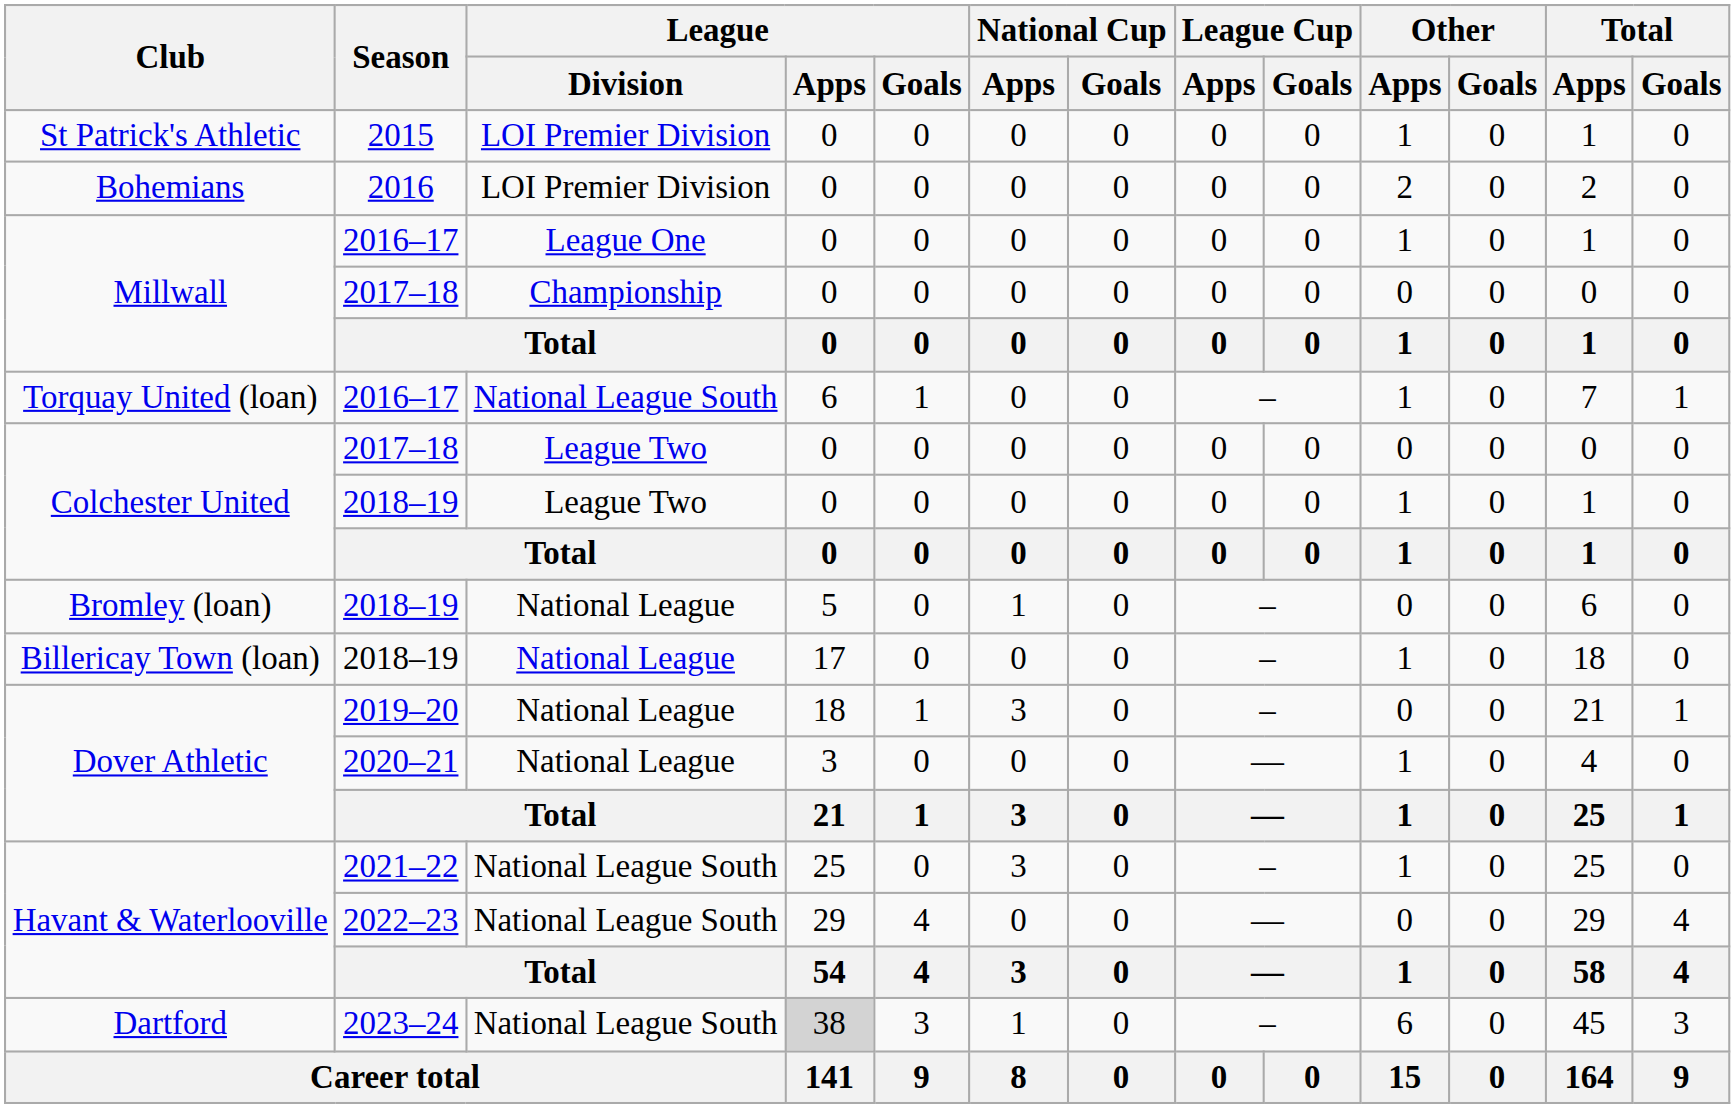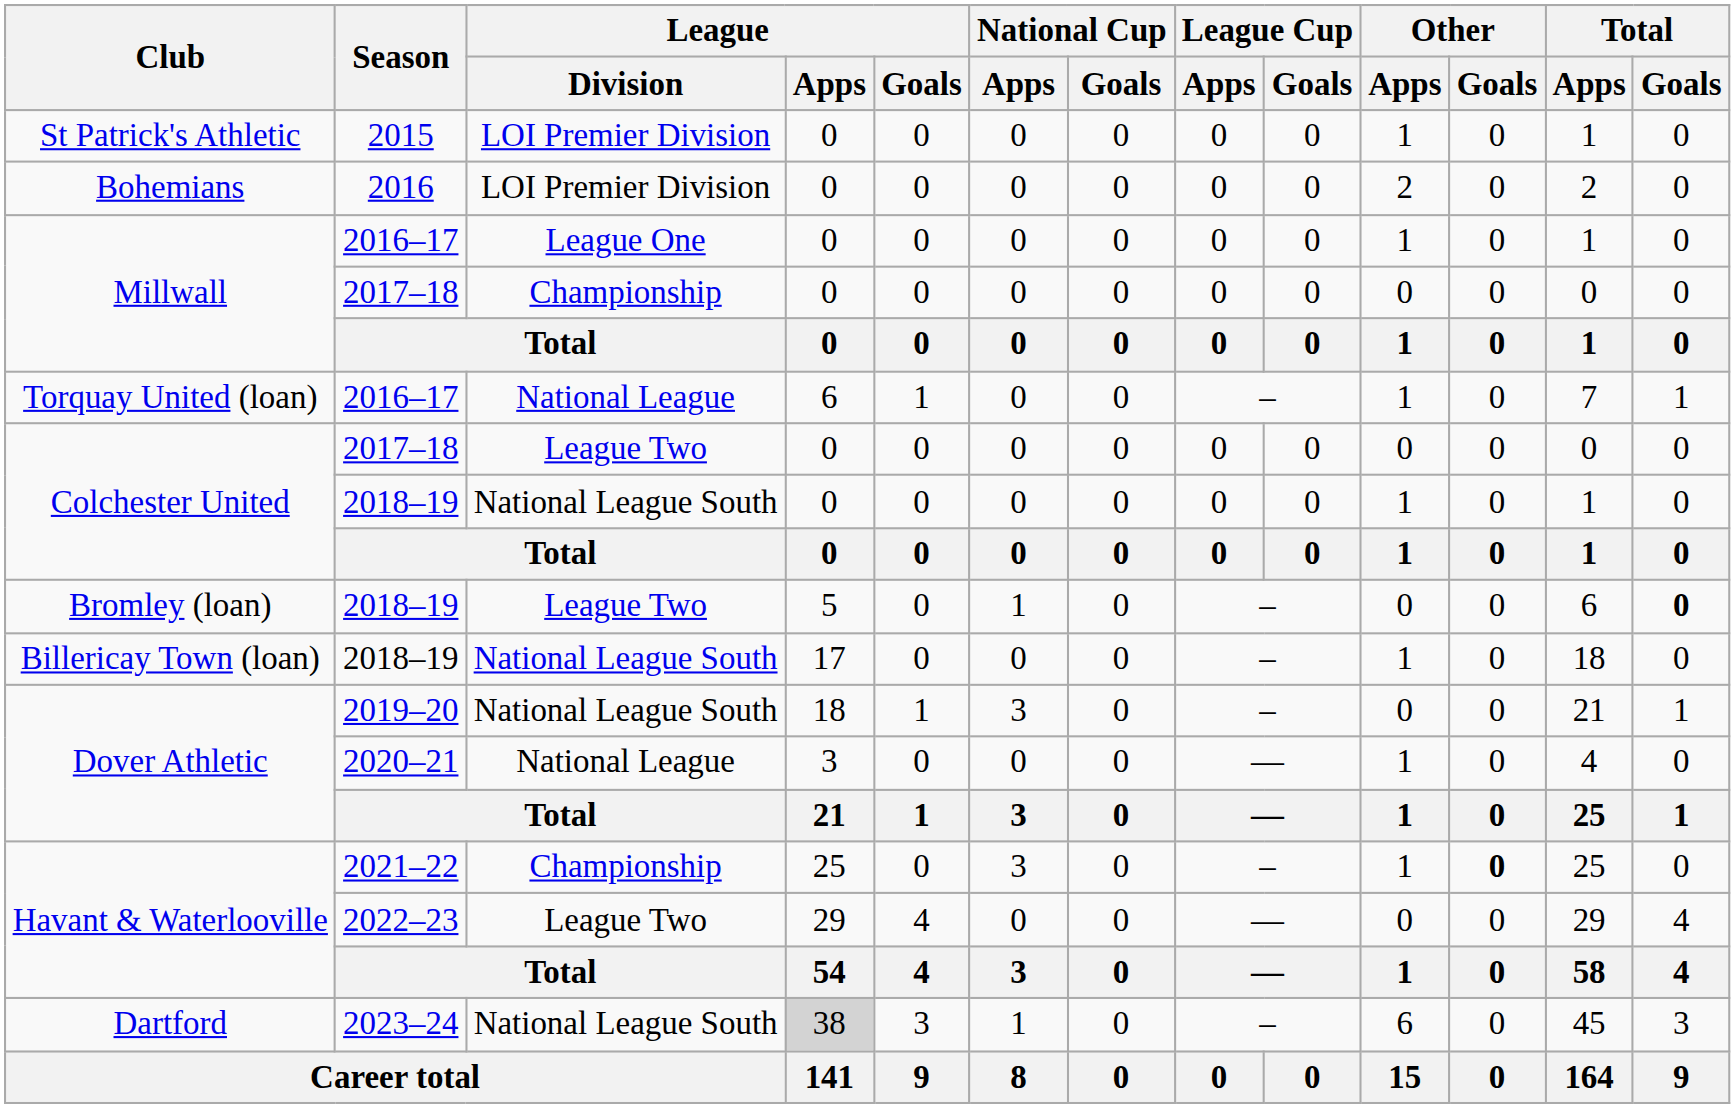Torquay United (loan) | League / Division: National League South -> National League
Colchester United / 2018–19 | League / Division: League Two -> National League South
Bromley (loan) | League / Division: National League -> League Two
Bromley (loan) | Total / Goals: normal -> bold
Billericay Town (loan) | League / Division: National League -> National League South
Dover Athletic / 2019–20 | League / Division: National League -> National League South
Havant & Waterlooville / 2021–22 | League / Division: National League South -> Championship
Havant & Waterlooville / 2021–22 | Other / Goals: normal -> bold
Havant & Waterlooville / 2022–23 | League / Division: National League South -> League Two
